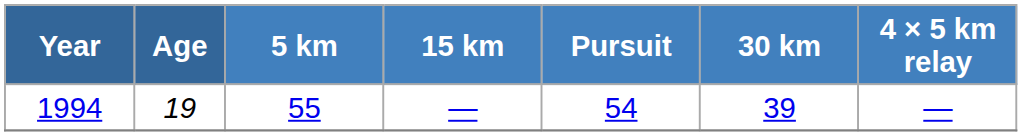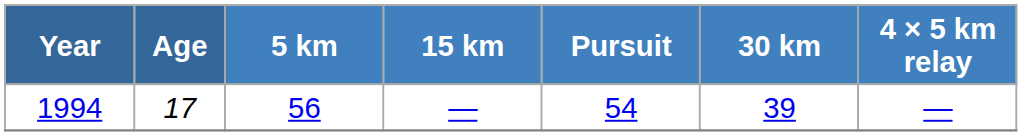1994 | Age: 19 -> 17
1994 | 5 km: 55 -> 56
